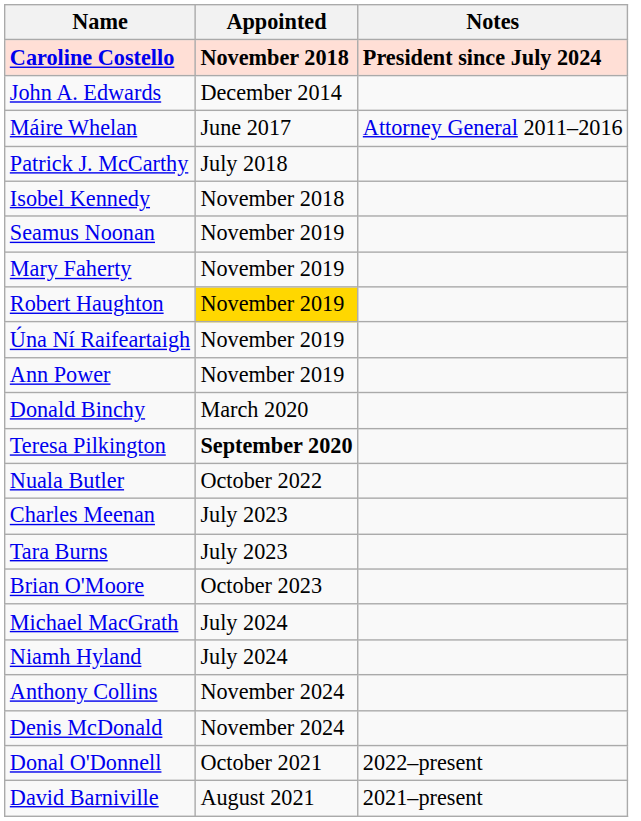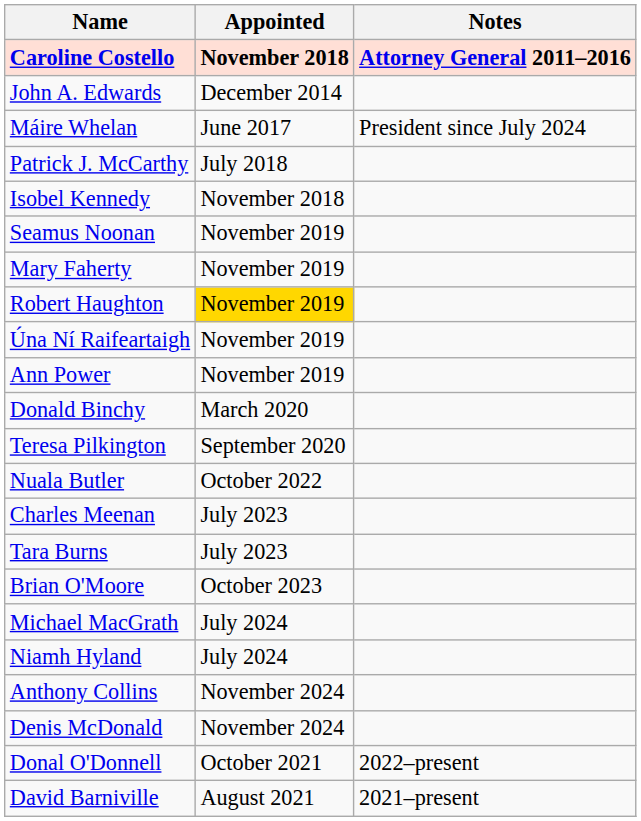Caroline Costello | Notes: President since July 2024 -> Attorney General 2011–2016
Máire Whelan | Notes: Attorney General 2011–2016 -> President since July 2024
Teresa Pilkington | Appointed: bold -> normal
